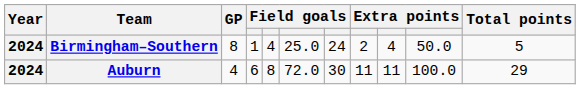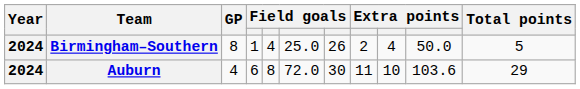Birmingham–Southern | column 7: 24 -> 26
Auburn | column 9: 11 -> 10
Auburn | column 10: 100.0 -> 103.6
